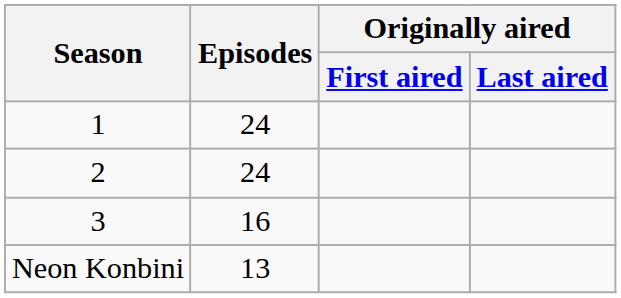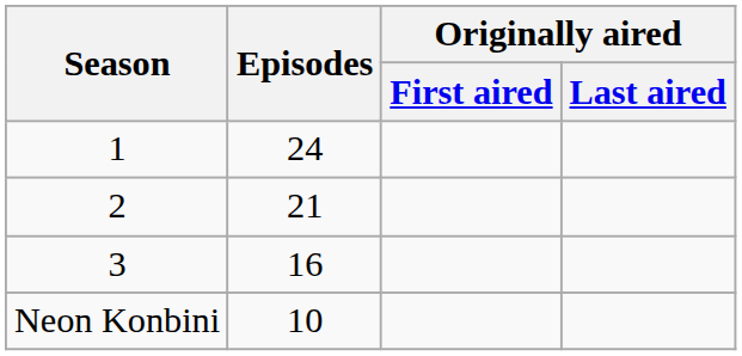2 | Episodes: 24 -> 21
Neon Konbini | Episodes: 13 -> 10
